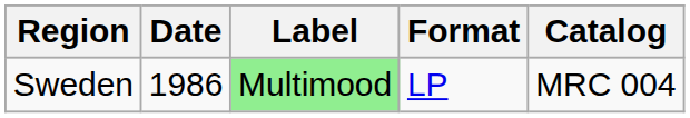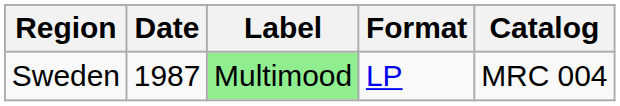Sweden | Date: 1986 -> 1987
